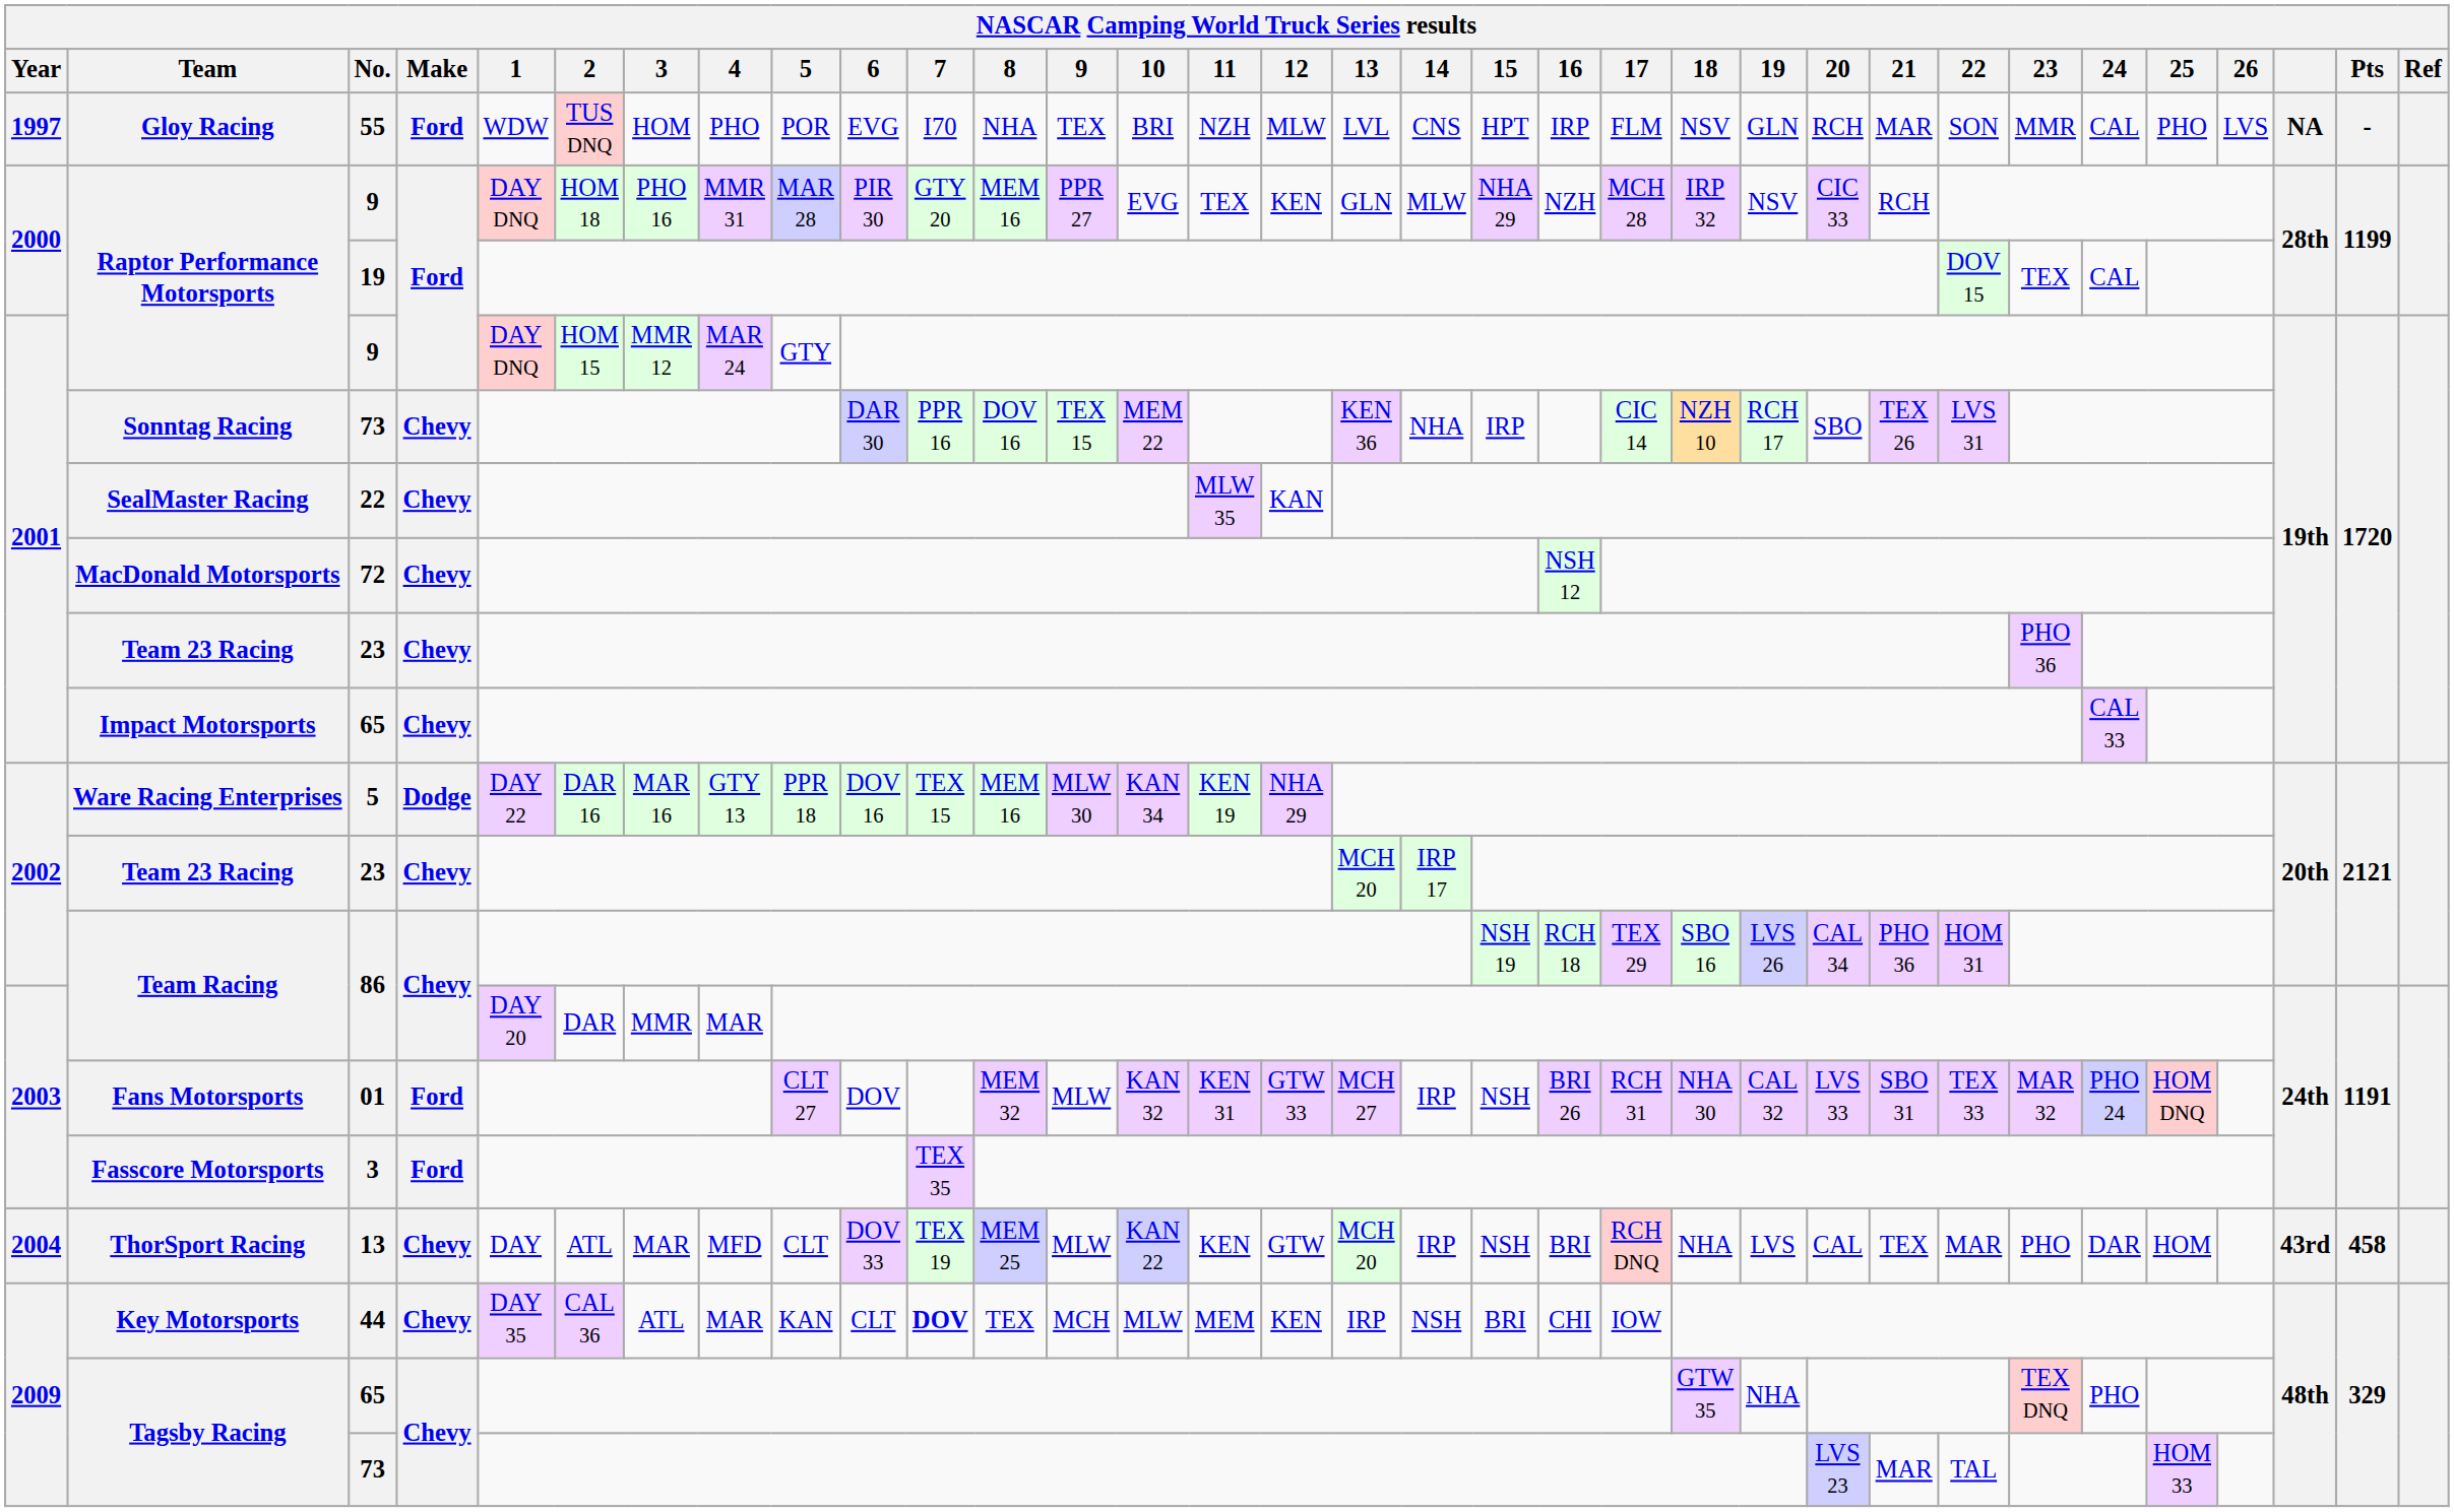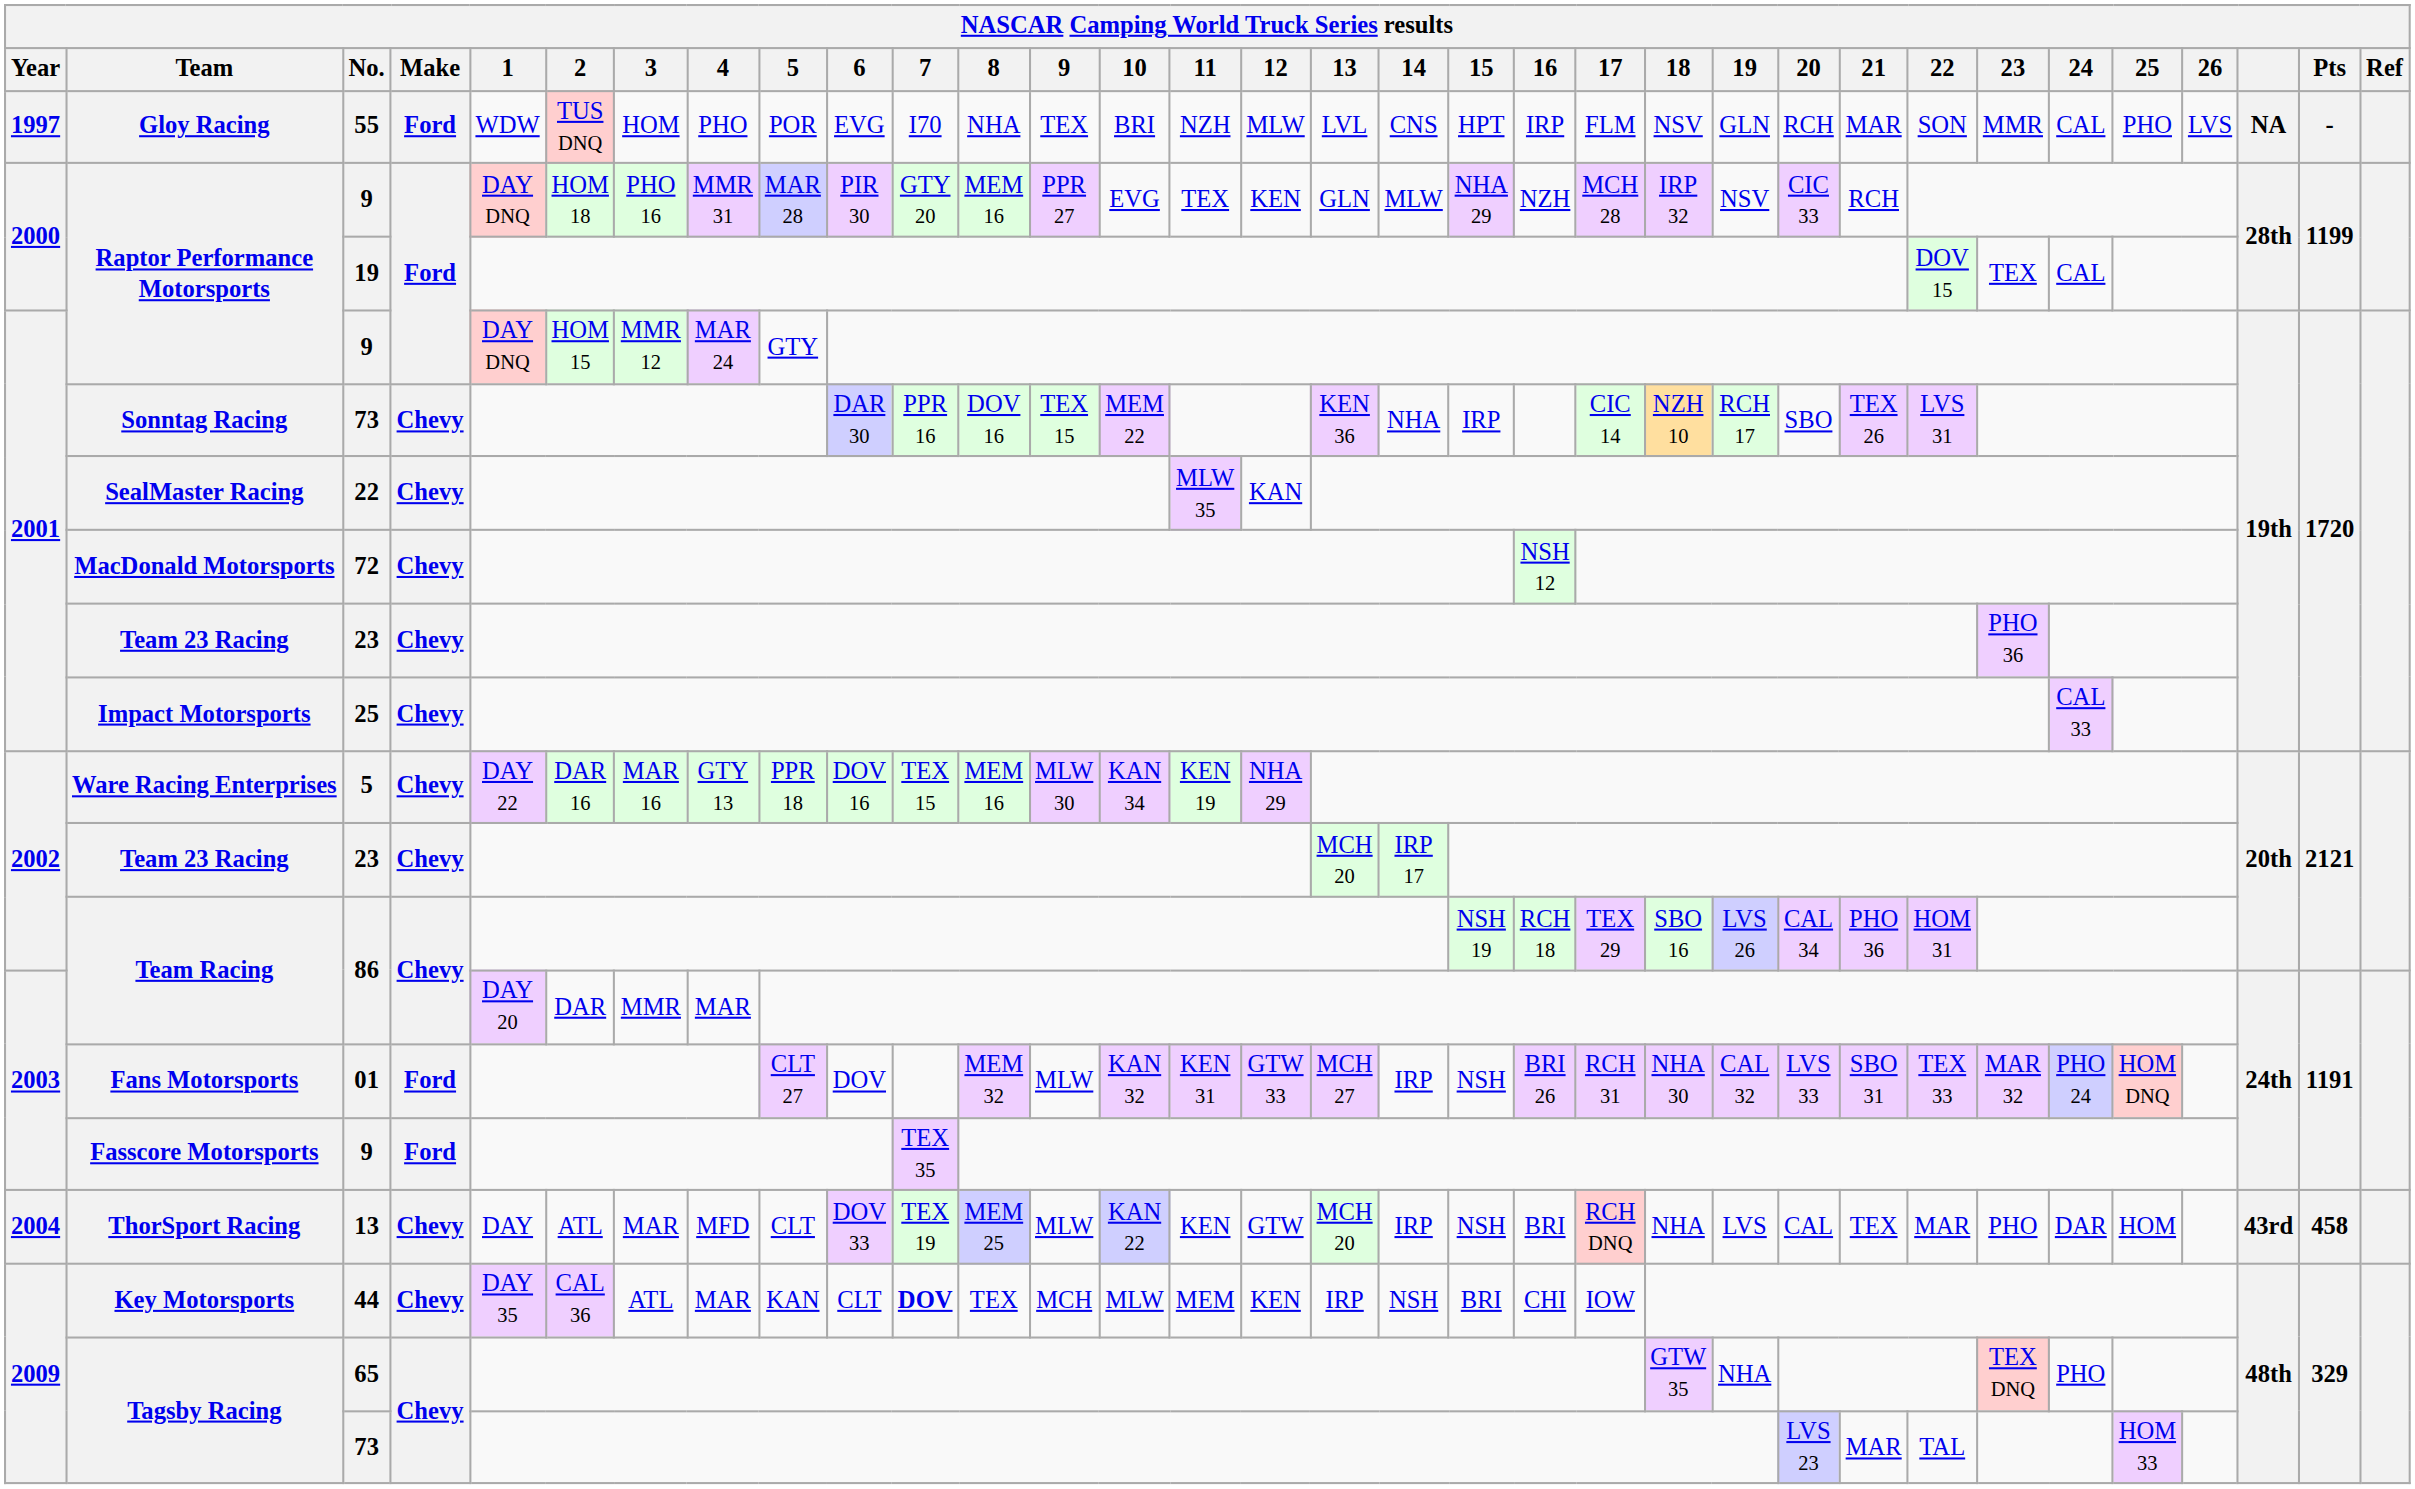Impact Motorsports | No.: 65 -> 25
Ware Racing Enterprises | Make: Dodge -> Chevy
Fasscore Motorsports | No.: 3 -> 9
